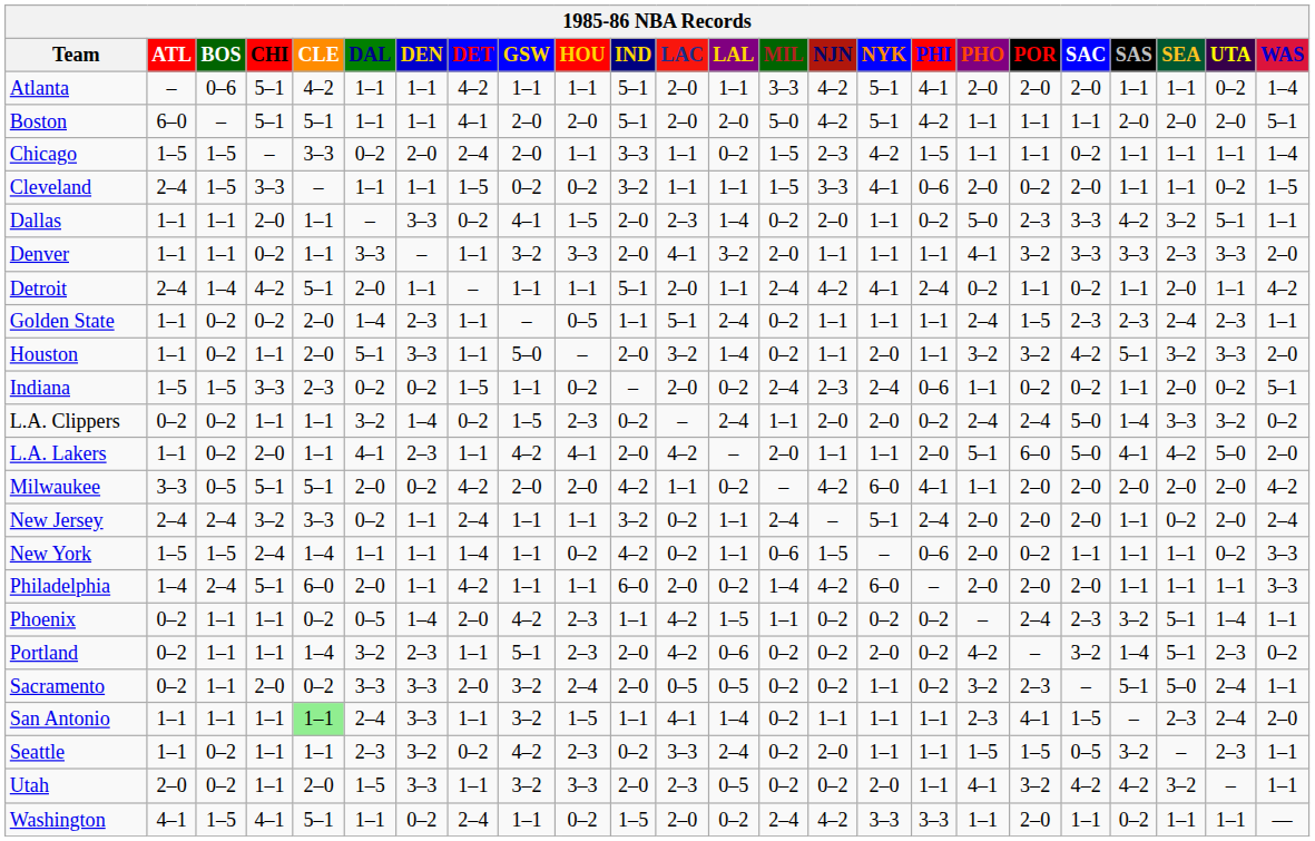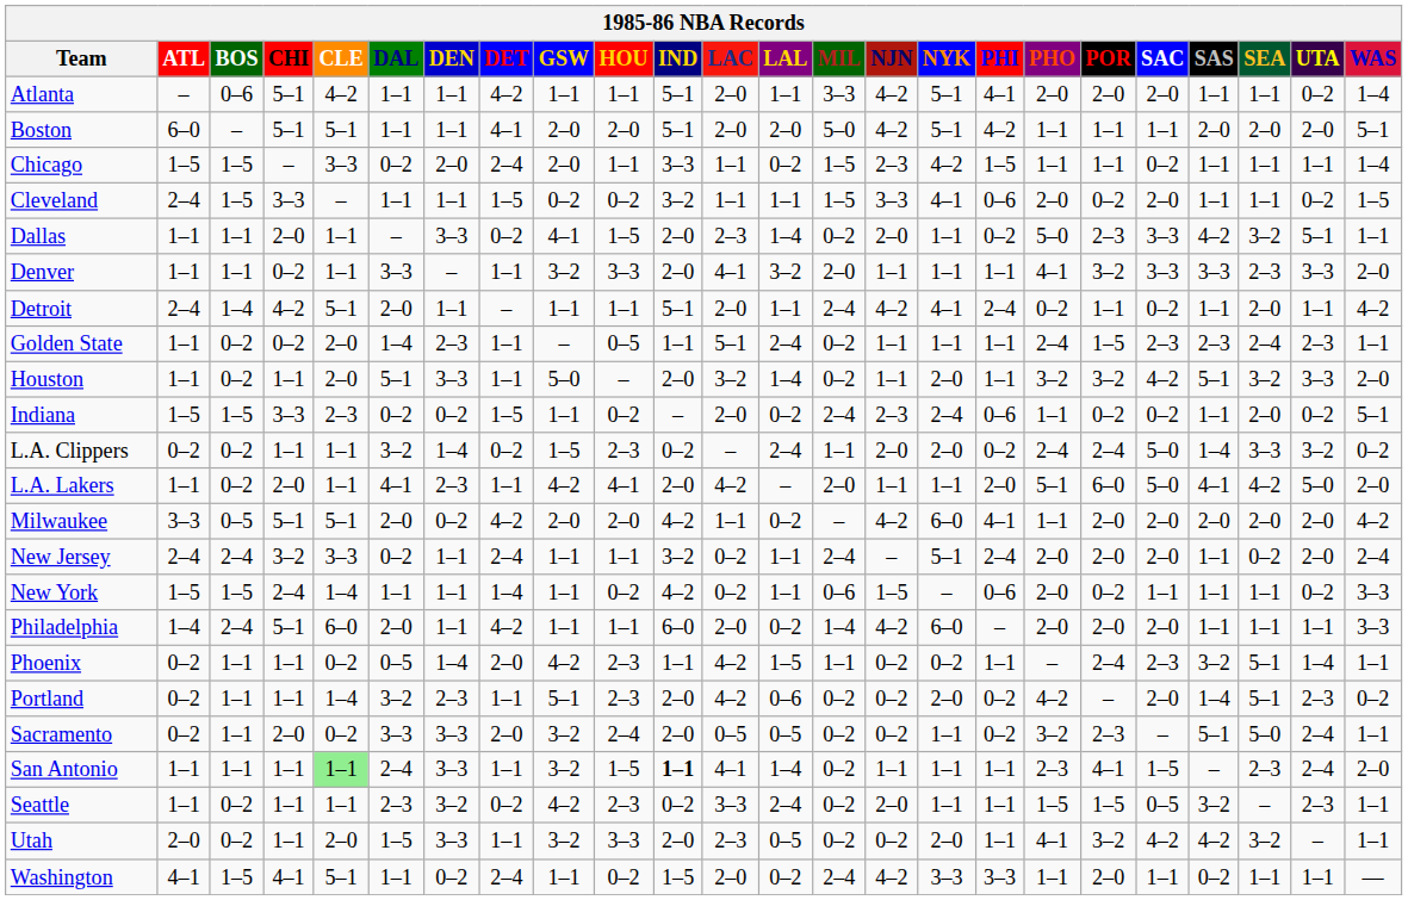Phoenix | PHI: 0–2 -> 1–1
Portland | SAC: 3–2 -> 2–0
San Antonio | IND: normal -> bold
